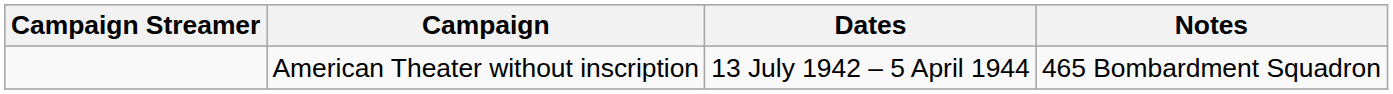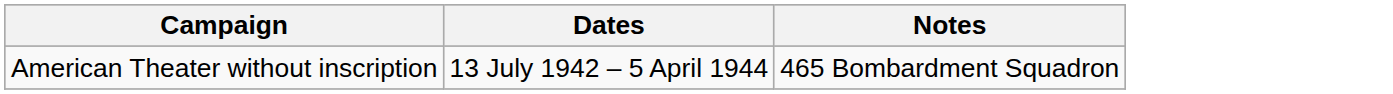- column: Campaign Streamer
